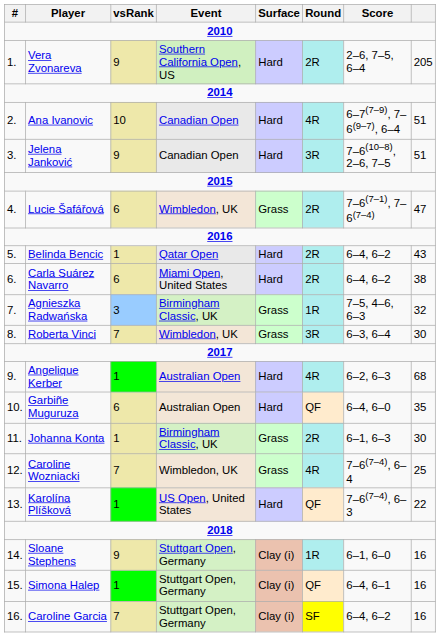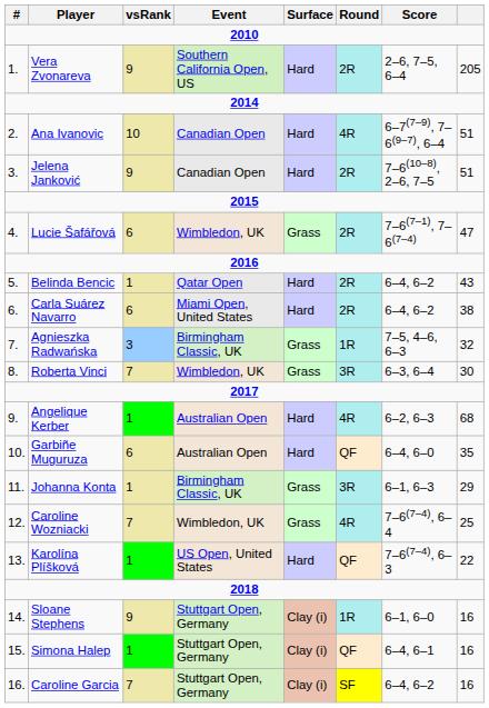Jelena Janković | Round: 3R -> 2R
Johanna Konta | Round: 2R -> 3R
Johanna Konta | column 8: 30 -> 29
